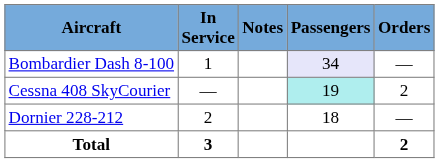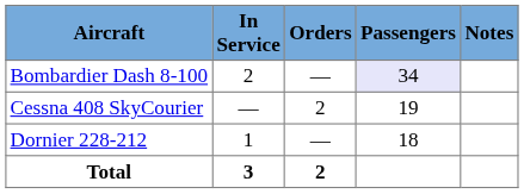columns swapped: Orders <-> Notes
Bombardier Dash 8-100 | In Service: 1 -> 2
Cessna 408 SkyCourier | Passengers: paleturquoise background -> no background
Dornier 228-212 | In Service: 2 -> 1
